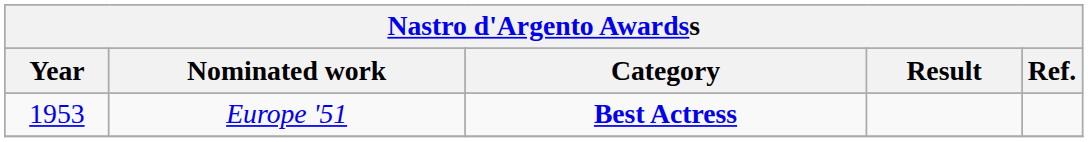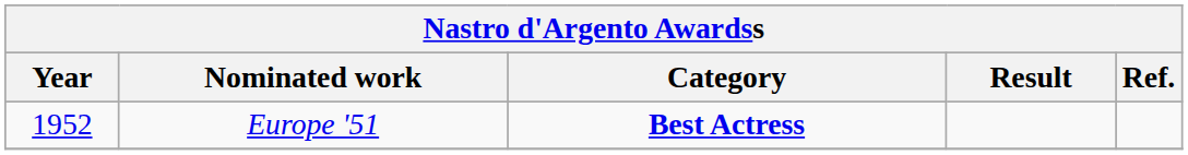Europe '51 | Year: 1953 -> 1952
